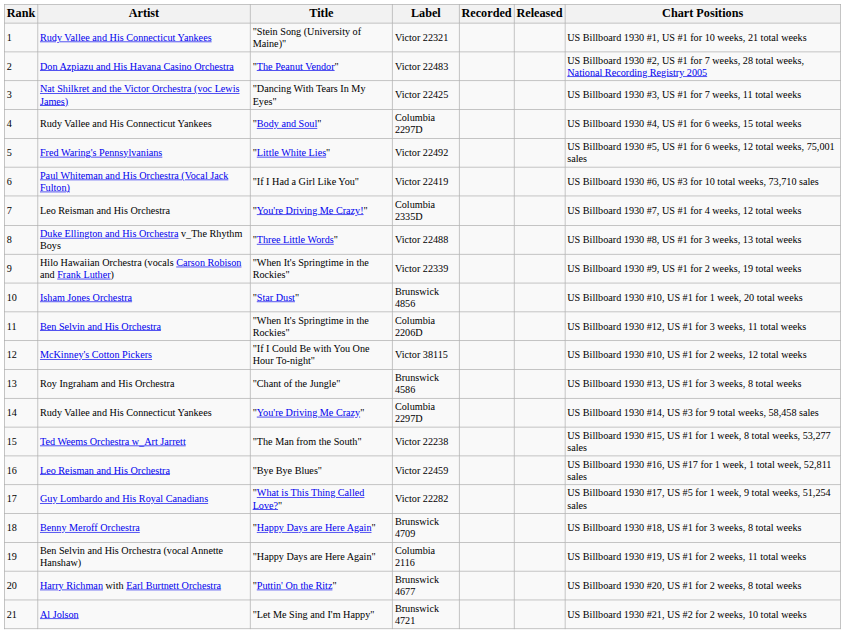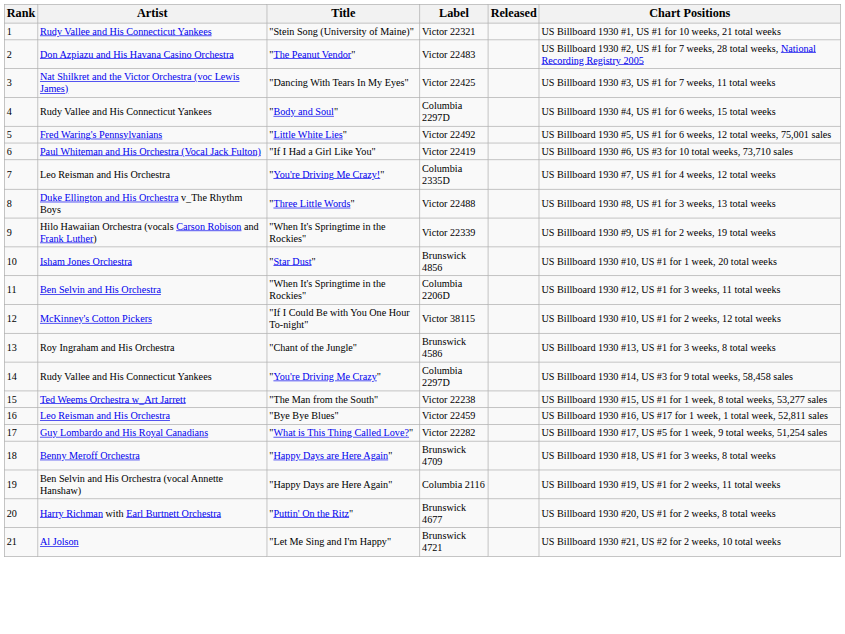- column: Recorded
